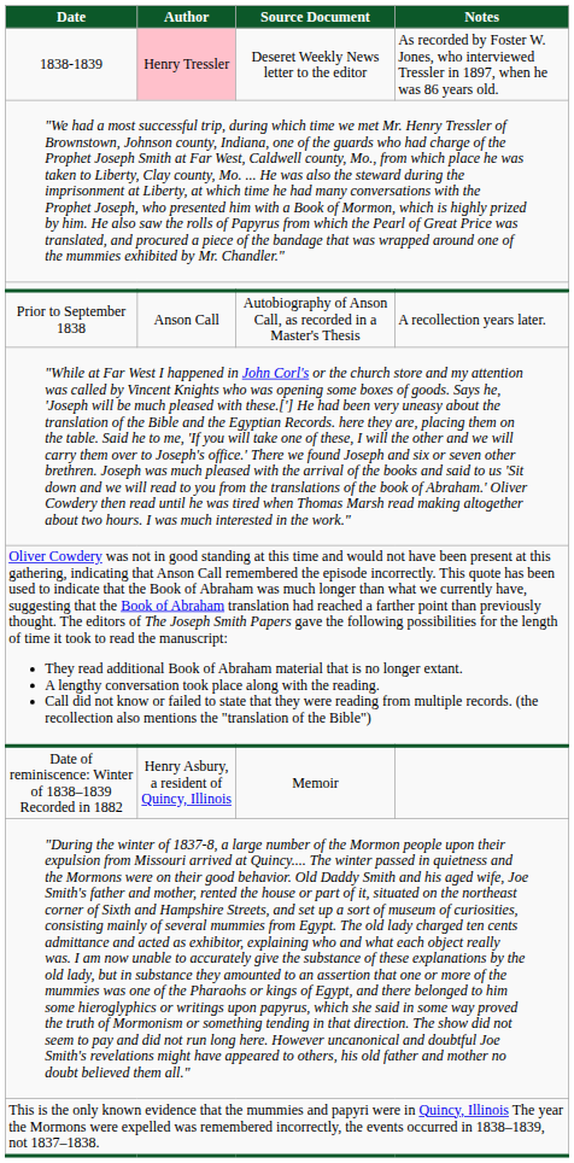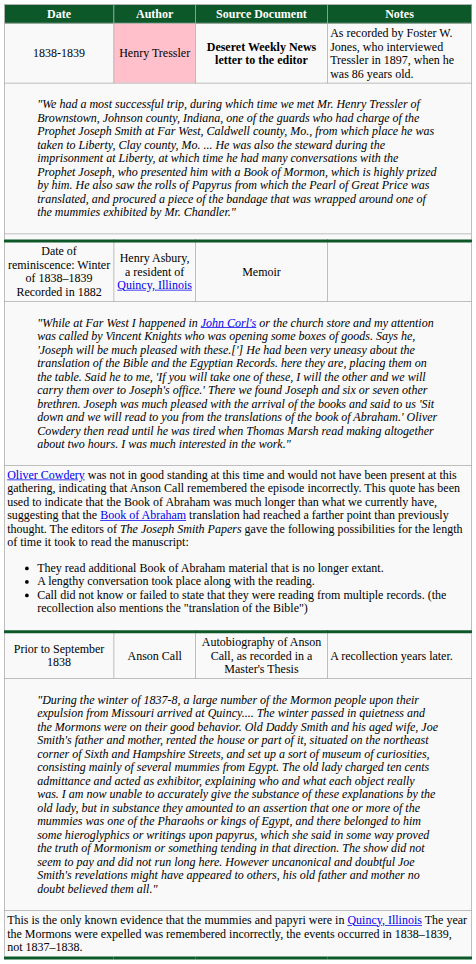1838-1839 | Source Document: normal -> bold
rows swapped: Prior to September 1838 <-> Date of reminiscence: Winter of 1838–1839 Recorded in 1882
